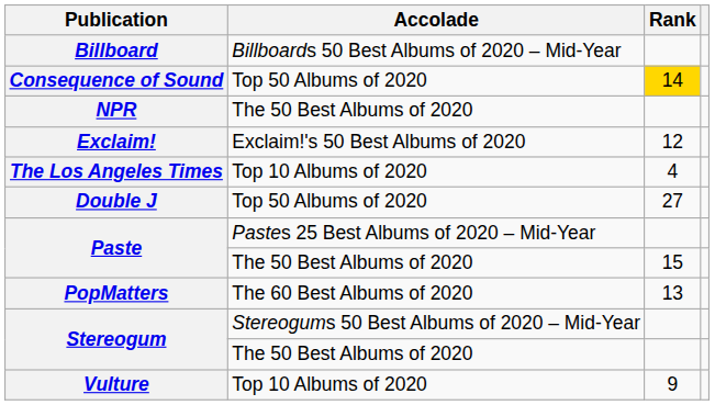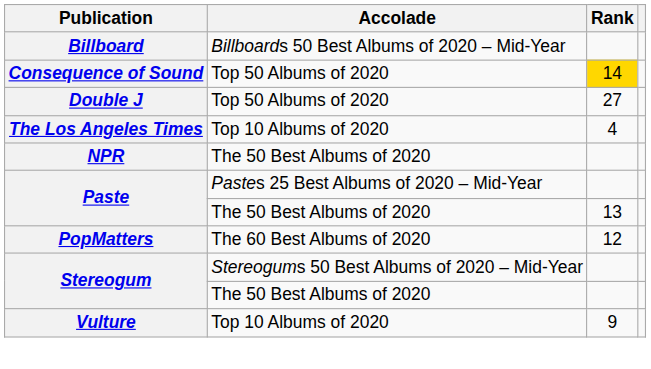rows swapped: Double J <-> NPR
- row: Exclaim! | Exclaim!'s 50 Best Albums of 2020 | 12
Paste / The 50 Best Albums of 2020 | Rank: 15 -> 13
PopMatters | Rank: 13 -> 12
